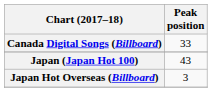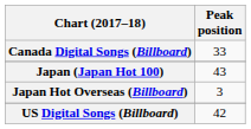+ row: US Digital Songs (Billboard) | 42
